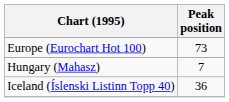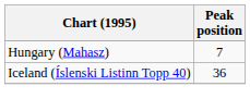- row: Europe (Eurochart Hot 100) | 73
